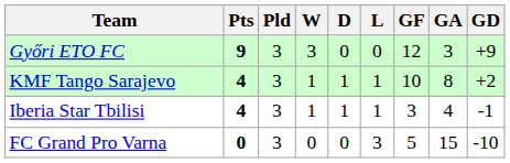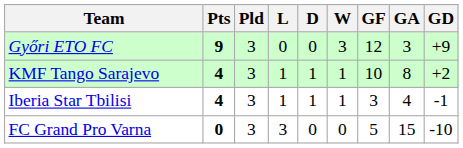columns swapped: W <-> L
